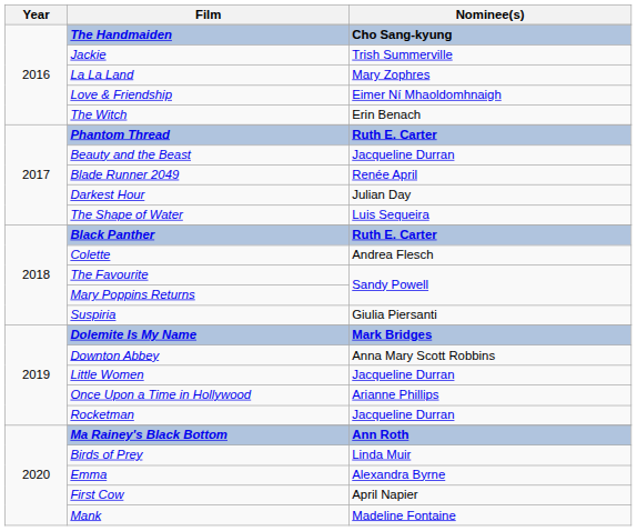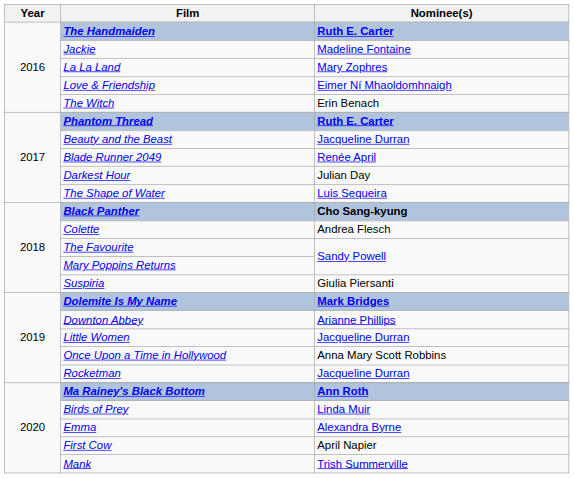The Handmaiden | Nominee(s): Cho Sang-kyung -> Ruth E. Carter
Jackie | Nominee(s): Trish Summerville -> Madeline Fontaine
Black Panther | Nominee(s): Ruth E. Carter -> Cho Sang-kyung
Downton Abbey | Nominee(s): Anna Mary Scott Robbins -> Arianne Phillips
Once Upon a Time in Hollywood | Nominee(s): Arianne Phillips -> Anna Mary Scott Robbins
Mank | Nominee(s): Madeline Fontaine -> Trish Summerville
